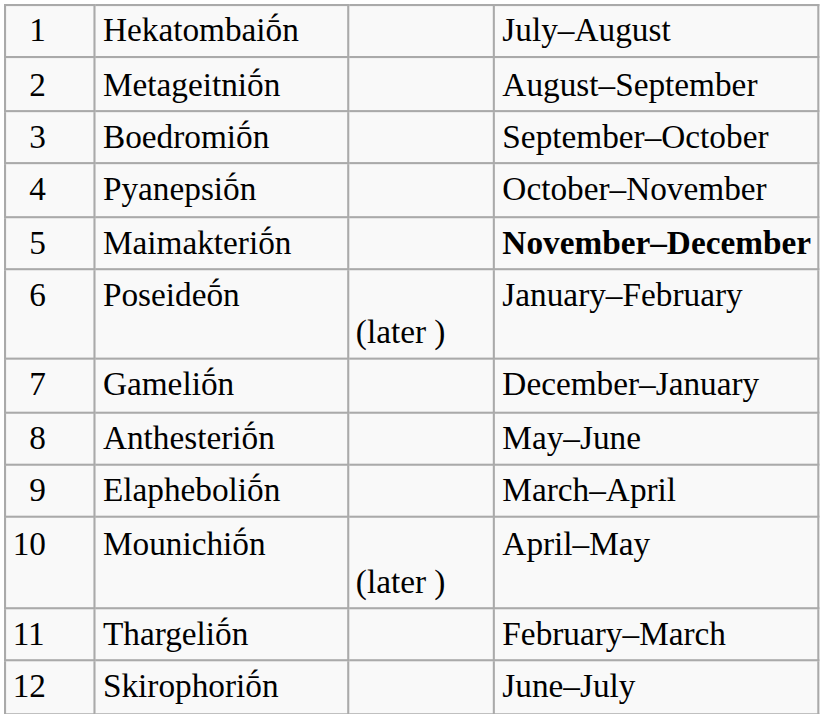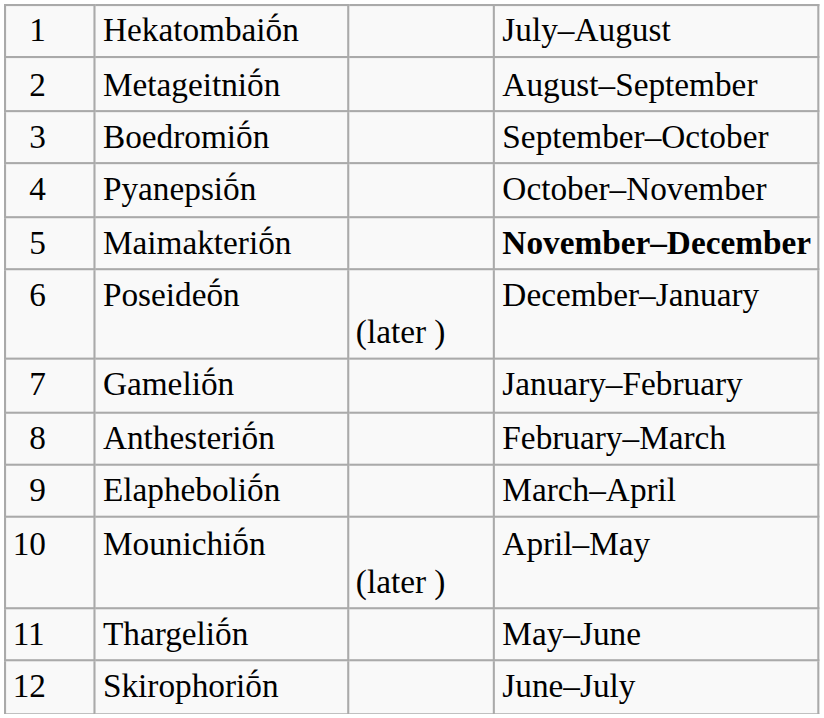Poseideṓn | column 4: January–February -> December–January
Gameliṓn | column 4: December–January -> January–February
Anthesteriṓn | column 4: May–June -> February–March
Thargeliṓn | column 4: February–March -> May–June
